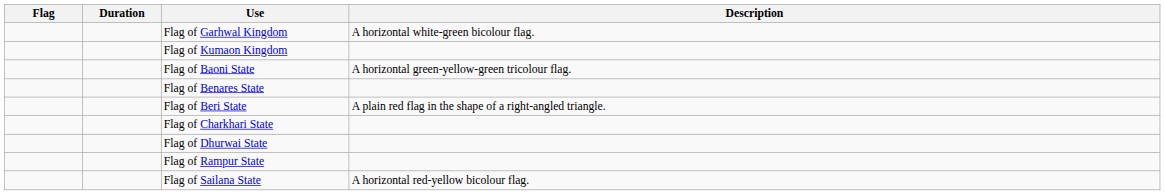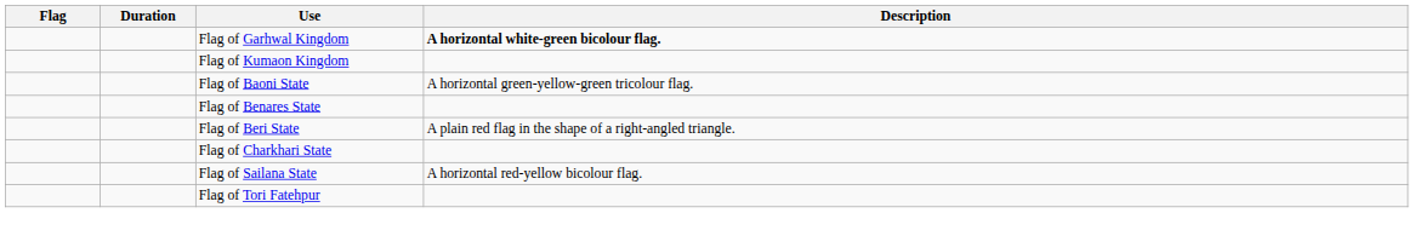Flag of Garhwal Kingdom | Description: normal -> bold
- row: Flag of Dhurwai State
- row: Flag of Rampur State
+ row: Flag of Tori Fatehpur
